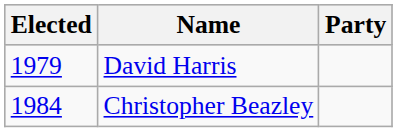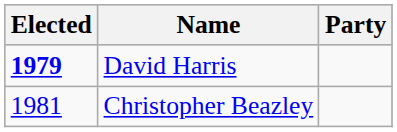David Harris | Elected: normal -> bold
Christopher Beazley | Elected: 1984 -> 1981
